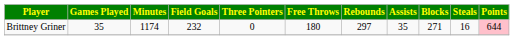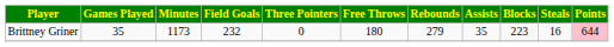Brittney Griner | Minutes: 1174 -> 1173
Brittney Griner | Rebounds: 297 -> 279
Brittney Griner | Blocks: 271 -> 223
